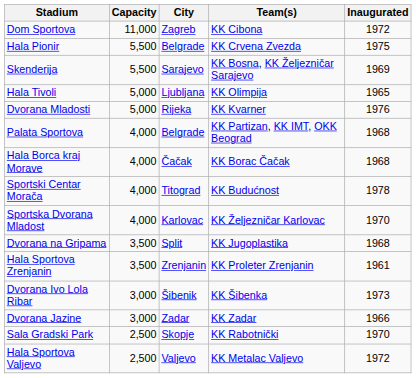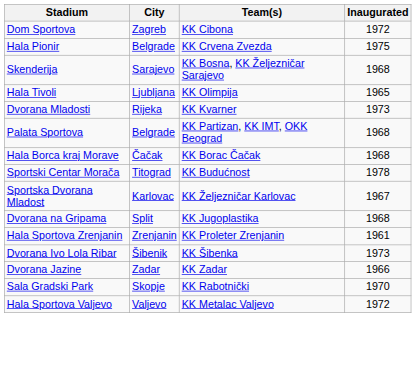- column: Capacity | 11,000 | 5,500 | 5,500 | 5,000 | 5,000 | 4,000 | 4,000 | 4,000 | 4,000 | 3,500 | 3,500 | 3,000 | 3,000 | 2,500 | 2,500
Skenderija | Inaugurated: 1969 -> 1968
Dvorana Mladosti | Inaugurated: 1976 -> 1973
Sportska Dvorana Mladost | Inaugurated: 1970 -> 1967
